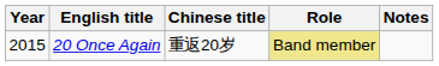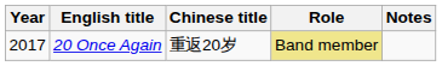20 Once Again | Year: 2015 -> 2017
